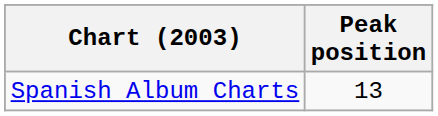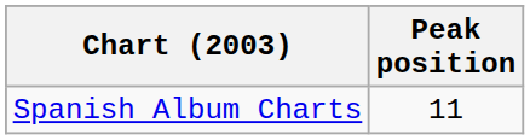Spanish Album Charts | Peak position: 13 -> 11
